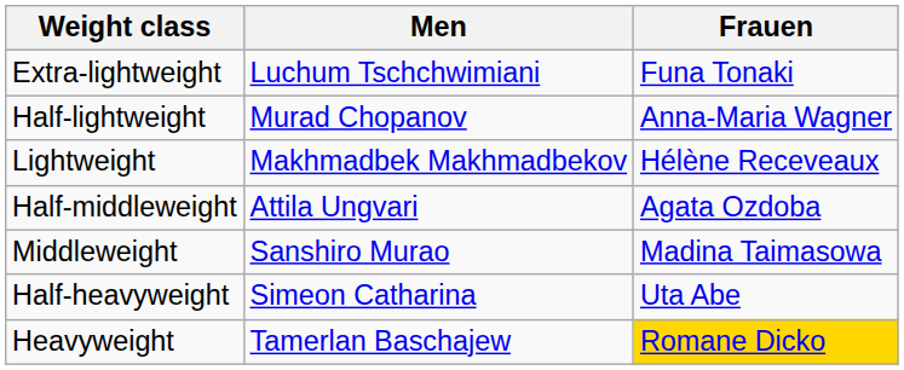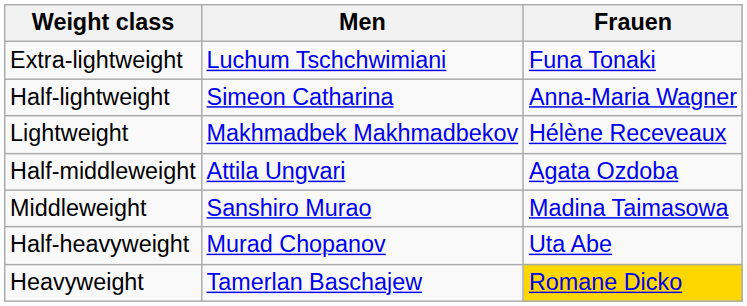Half-lightweight | Men: Murad Chopanov -> Simeon Catharina
Half-heavyweight | Men: Simeon Catharina -> Murad Chopanov
